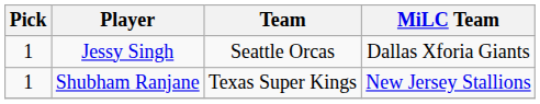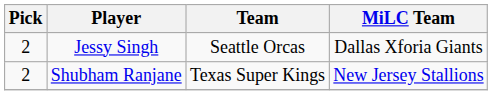Jessy Singh | Pick: 1 -> 2
Shubham Ranjane | Pick: 1 -> 2
